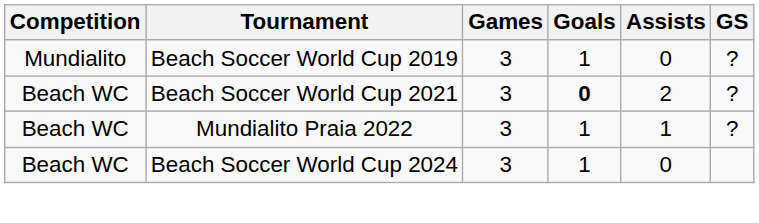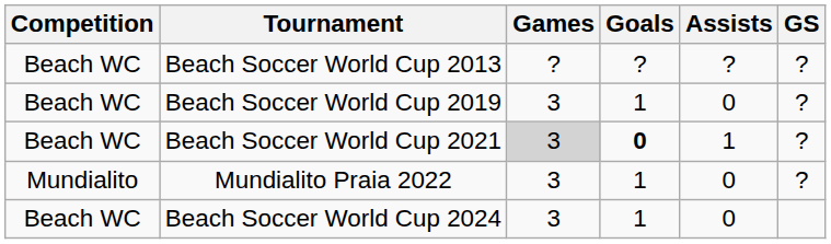+ row: Beach WC | Beach Soccer World Cup 2013 | ? | ? | ? | ?
Beach Soccer World Cup 2019 | Competition: Mundialito -> Beach WC
Beach Soccer World Cup 2021 | Games: no background -> lightgrey background
Beach Soccer World Cup 2021 | Assists: 2 -> 1
Mundialito Praia 2022 | Competition: Beach WC -> Mundialito
Mundialito Praia 2022 | Assists: 1 -> 0
